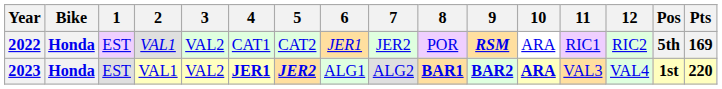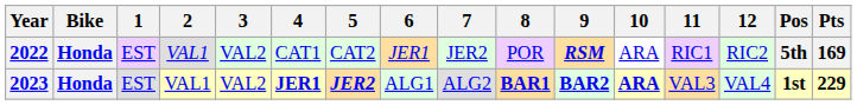2023 | Pts: 220 -> 229
